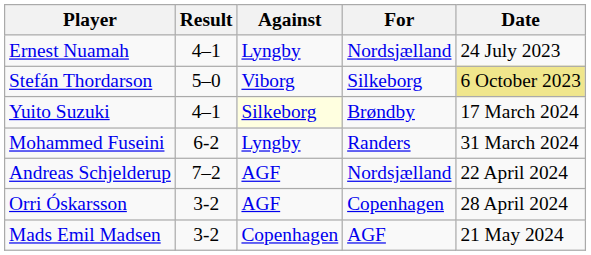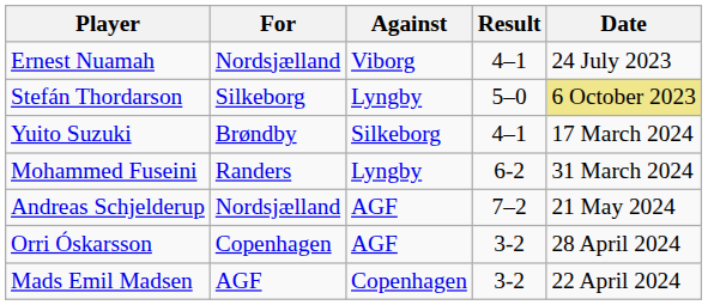columns swapped: For <-> Result
Ernest Nuamah | Against: Lyngby -> Viborg
Stefán Thordarson | Against: Viborg -> Lyngby
Yuito Suzuki | Against: lightyellow background -> no background
Andreas Schjelderup | Date: 22 April 2024 -> 21 May 2024
Mads Emil Madsen | Date: 21 May 2024 -> 22 April 2024
